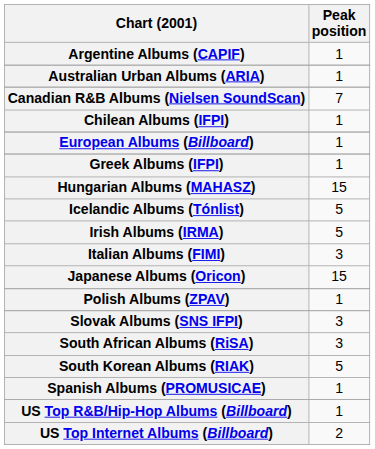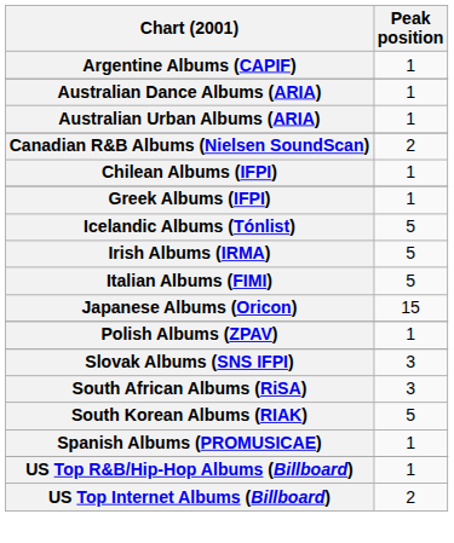+ row: Australian Dance Albums (ARIA) | 1
Canadian R&B Albums (Nielsen SoundScan) | Peak position: 7 -> 2
- row: European Albums (Billboard) | 1
- row: Hungarian Albums (MAHASZ) | 15
Italian Albums (FIMI) | Peak position: 3 -> 5
